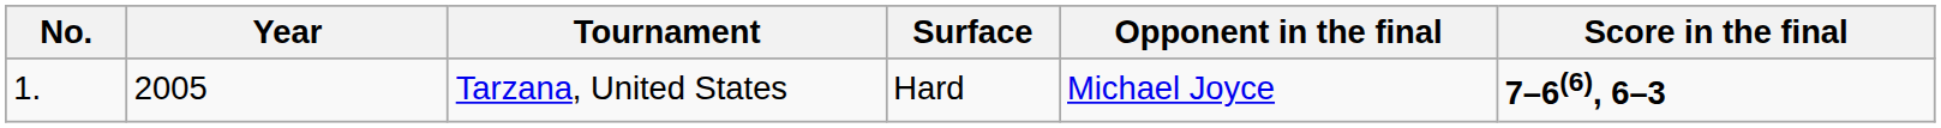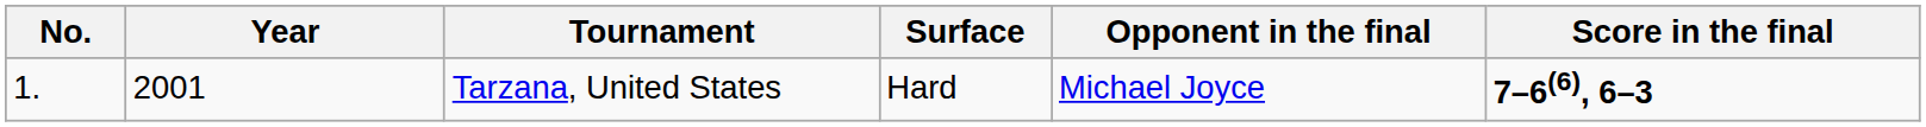Tarzana, United States | Year: 2005 -> 2001
